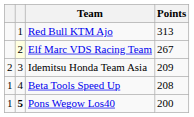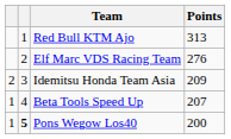Elf Marc VDS Racing Team | column 2: lightyellow background -> no background
Elf Marc VDS Racing Team | Points: 267 -> 276
Beta Tools Speed Up | Points: 208 -> 207
